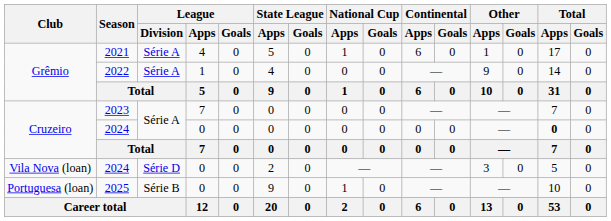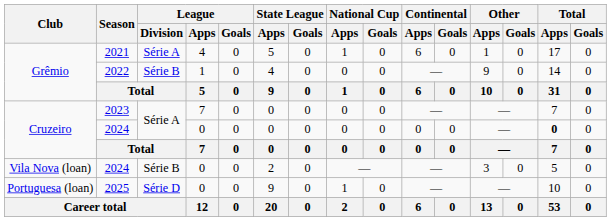2022 | League / Division: Série A -> Série B
Vila Nova (loan) / 2024 | League / Division: Série D -> Série B
2025 | League / Division: Série B -> Série D
